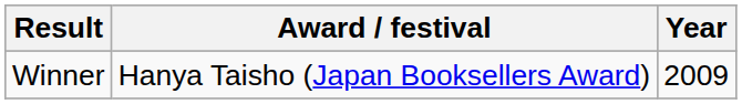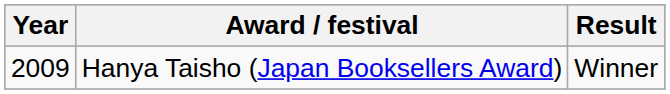columns swapped: Year <-> Result
